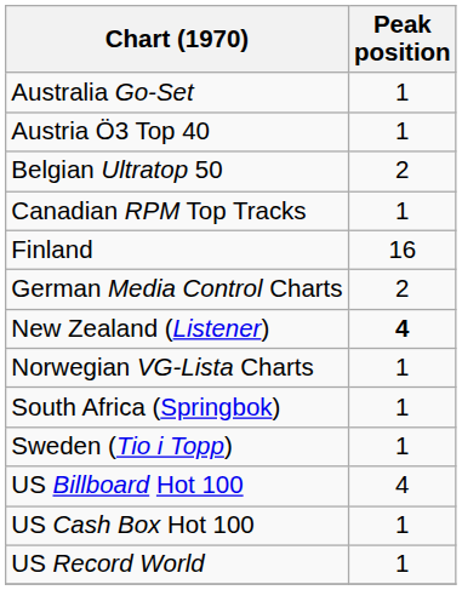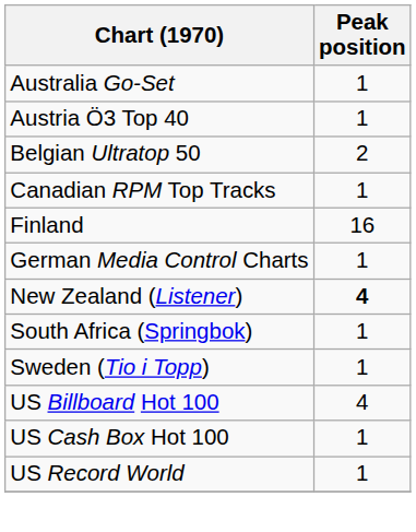German Media Control Charts | Peak position: 2 -> 1
- row: Norwegian VG-Lista Charts | 1
